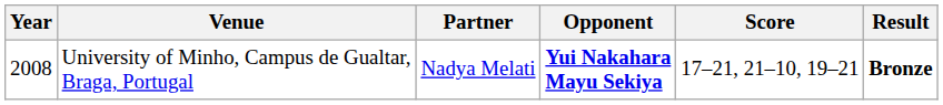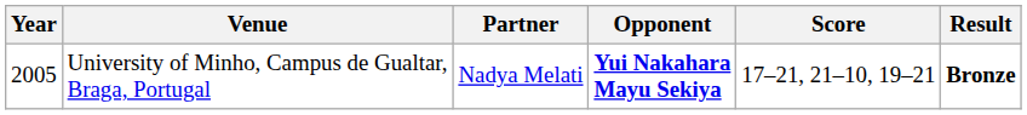University of Minho, Campus de Gualtar, Braga, Portugal | Year: 2008 -> 2005
